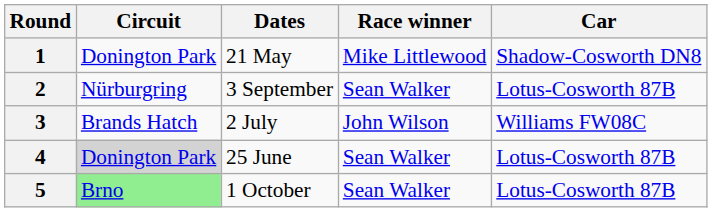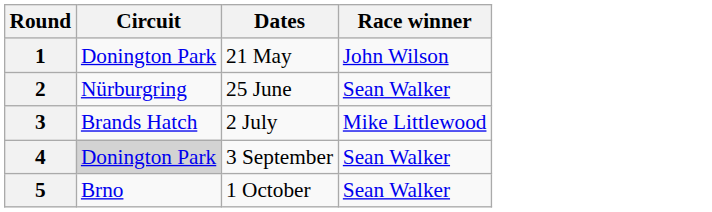- column: Car | Shadow-Cosworth DN8 | Lotus-Cosworth 87B | Williams FW08C | Lotus-Cosworth 87B | Lotus-Cosworth 87B
1 | Race winner: Mike Littlewood -> John Wilson
2 | Dates: 3 September -> 25 June
3 | Race winner: John Wilson -> Mike Littlewood
4 | Dates: 25 June -> 3 September
5 | Circuit: lightgreen background -> no background
